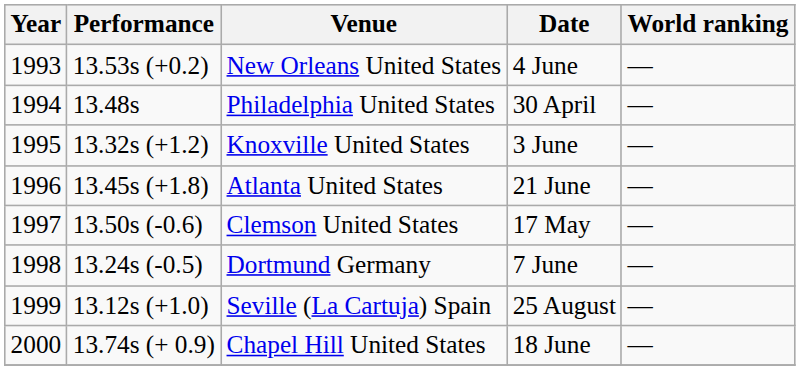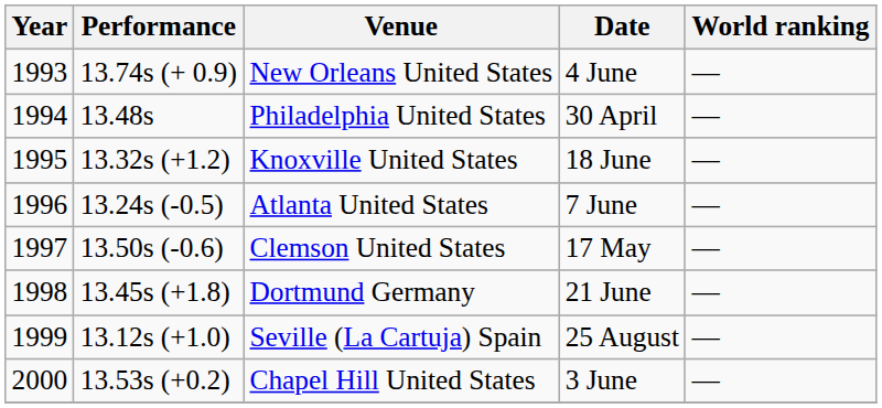New Orleans United States | Performance: 13.53s (+0.2) -> 13.74s (+ 0.9)
Knoxville United States | Date: 3 June -> 18 June
Atlanta United States | Performance: 13.45s (+1.8) -> 13.24s (-0.5)
Atlanta United States | Date: 21 June -> 7 June
Dortmund Germany | Performance: 13.24s (-0.5) -> 13.45s (+1.8)
Dortmund Germany | Date: 7 June -> 21 June
Chapel Hill United States | Performance: 13.74s (+ 0.9) -> 13.53s (+0.2)
Chapel Hill United States | Date: 18 June -> 3 June
